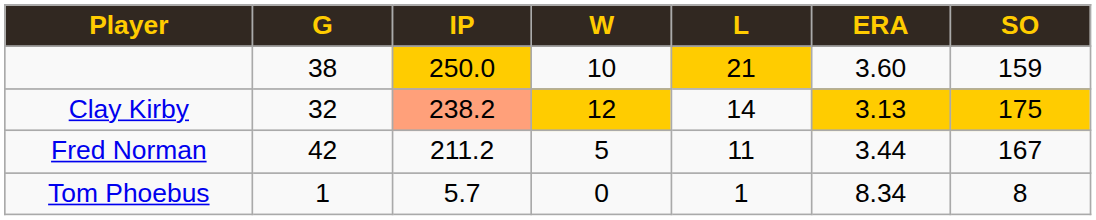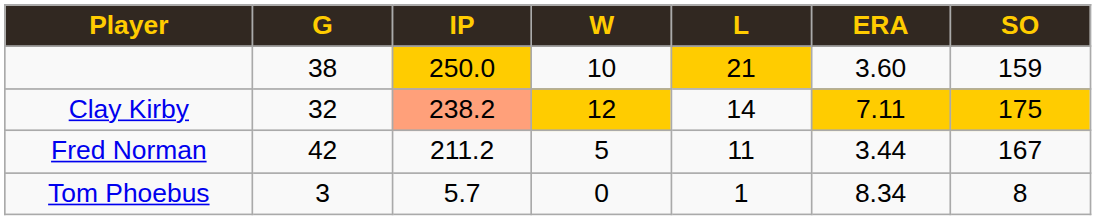Clay Kirby | ERA: 3.13 -> 7.11
Tom Phoebus | G: 1 -> 3
